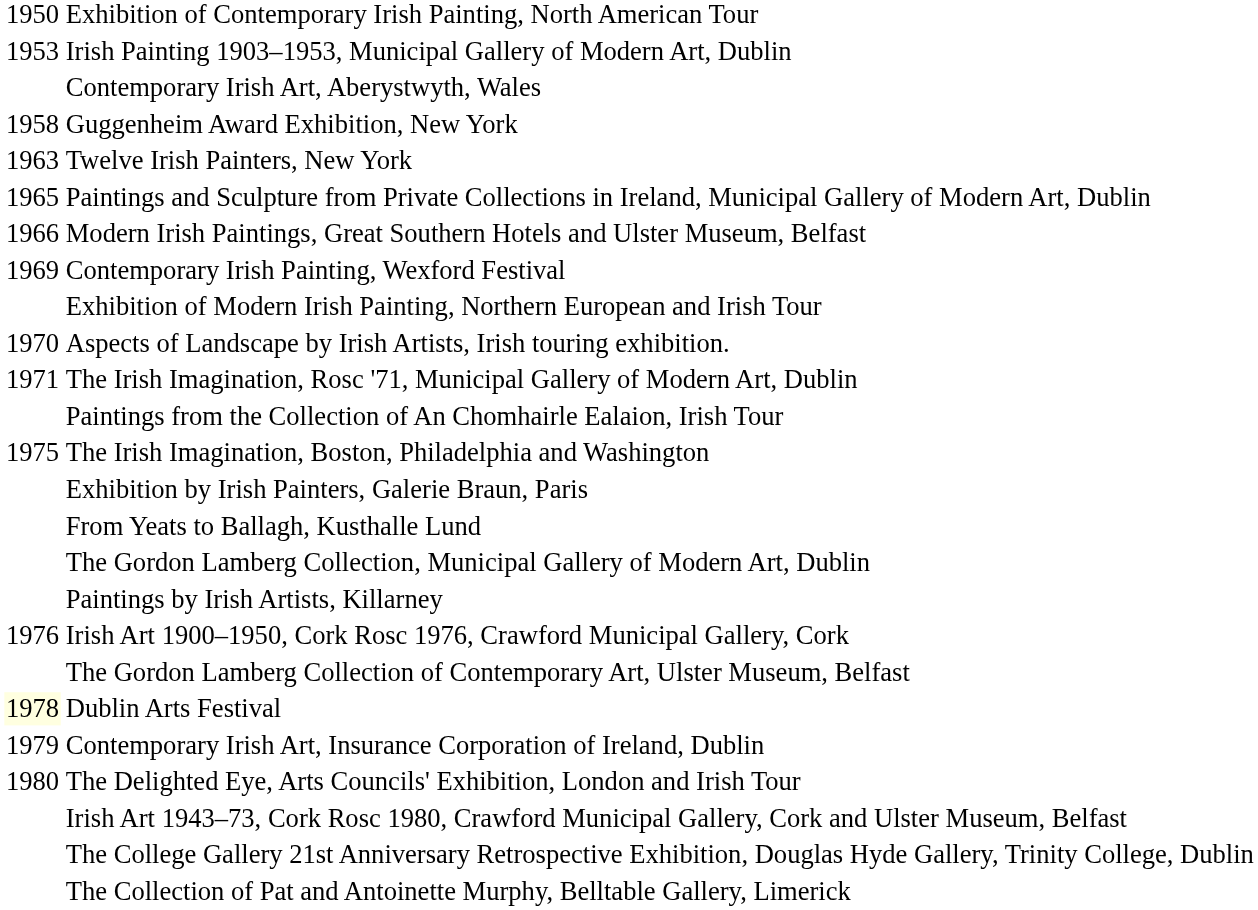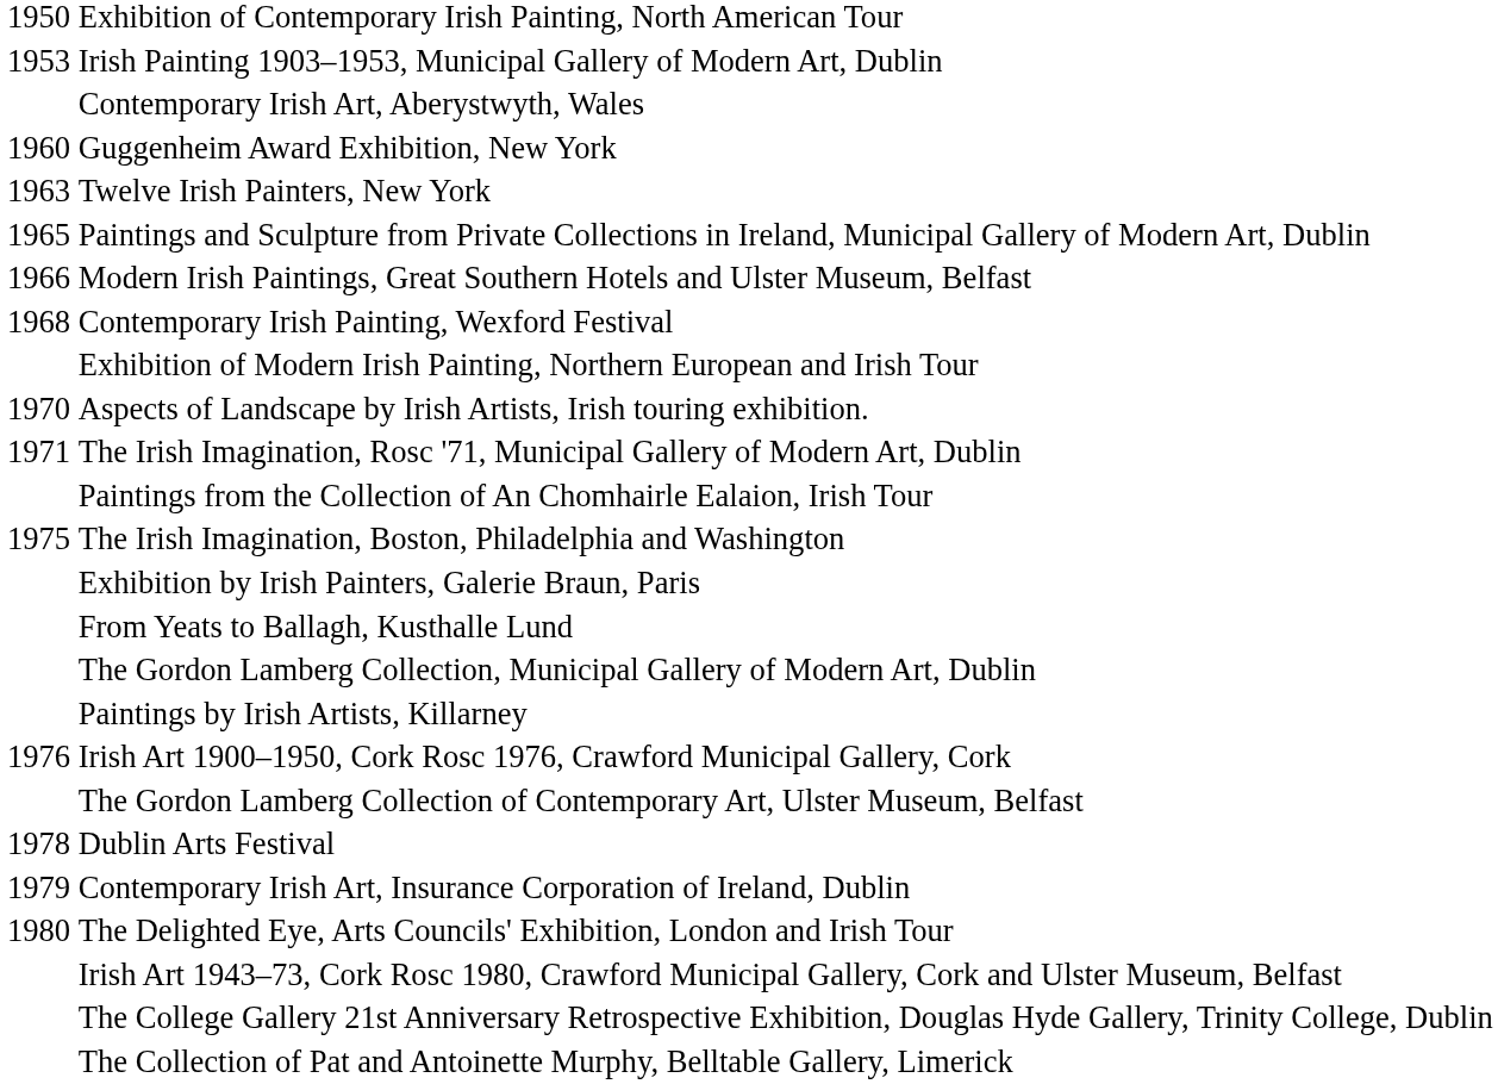Guggenheim Award Exhibition, New York | column 1: 1958 -> 1960
Contemporary Irish Painting, Wexford Festival | column 1: 1969 -> 1968
Dublin Arts Festival | column 1: lightyellow background -> no background
